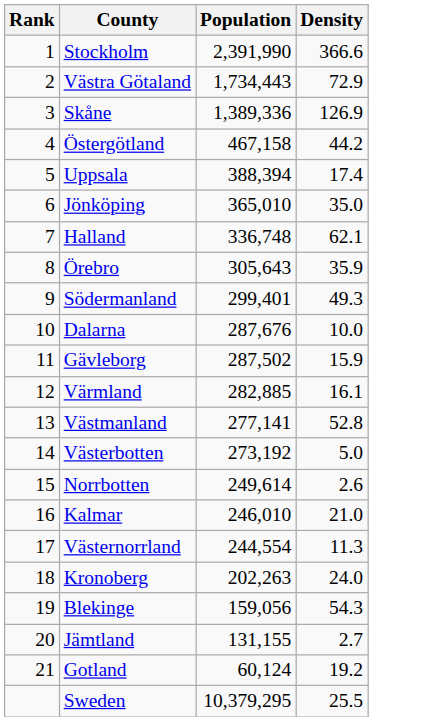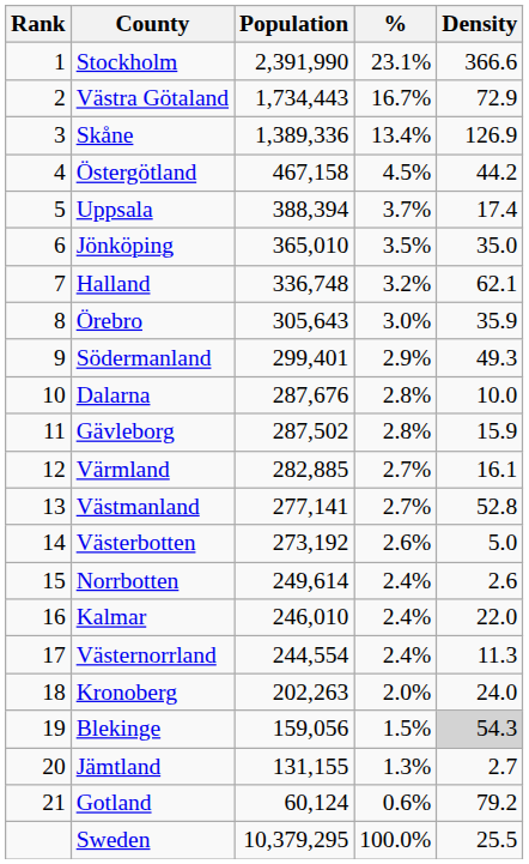+ column: % | 23.1% | 16.7% | 13.4% | 4.5% | 3.7% | 3.5% | 3.2% | 3.0% | 2.9% | 2.8% | 2.8% | 2.7% | 2.7% | 2.6% | 2.4% | 2.4% | 2.4% | 2.0% | 1.5% | 1.3% | 0.6% | 100.0%
Kalmar | Density: 21.0 -> 22.0
Blekinge | Density: no background -> lightgrey background
Gotland | Density: 19.2 -> 79.2
